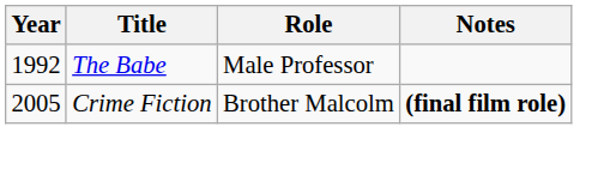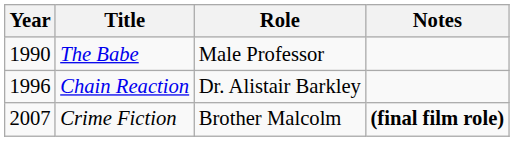The Babe | Year: 1992 -> 1990
+ row: 1996 | Chain Reaction | Dr. Alistair Barkley
Crime Fiction | Year: 2005 -> 2007
